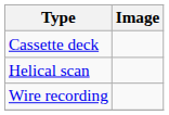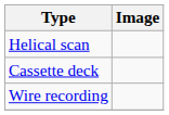rows swapped: Cassette deck <-> Helical scan
